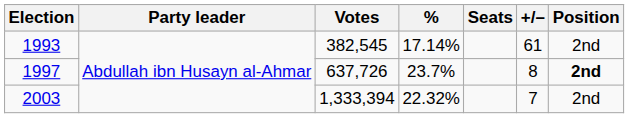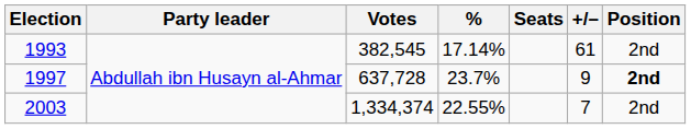1997 | Votes: 637,726 -> 637,728
1997 | +/–: 8 -> 9
2003 | Votes: 1,333,394 -> 1,334,374
2003 | %: 22.32% -> 22.55%
